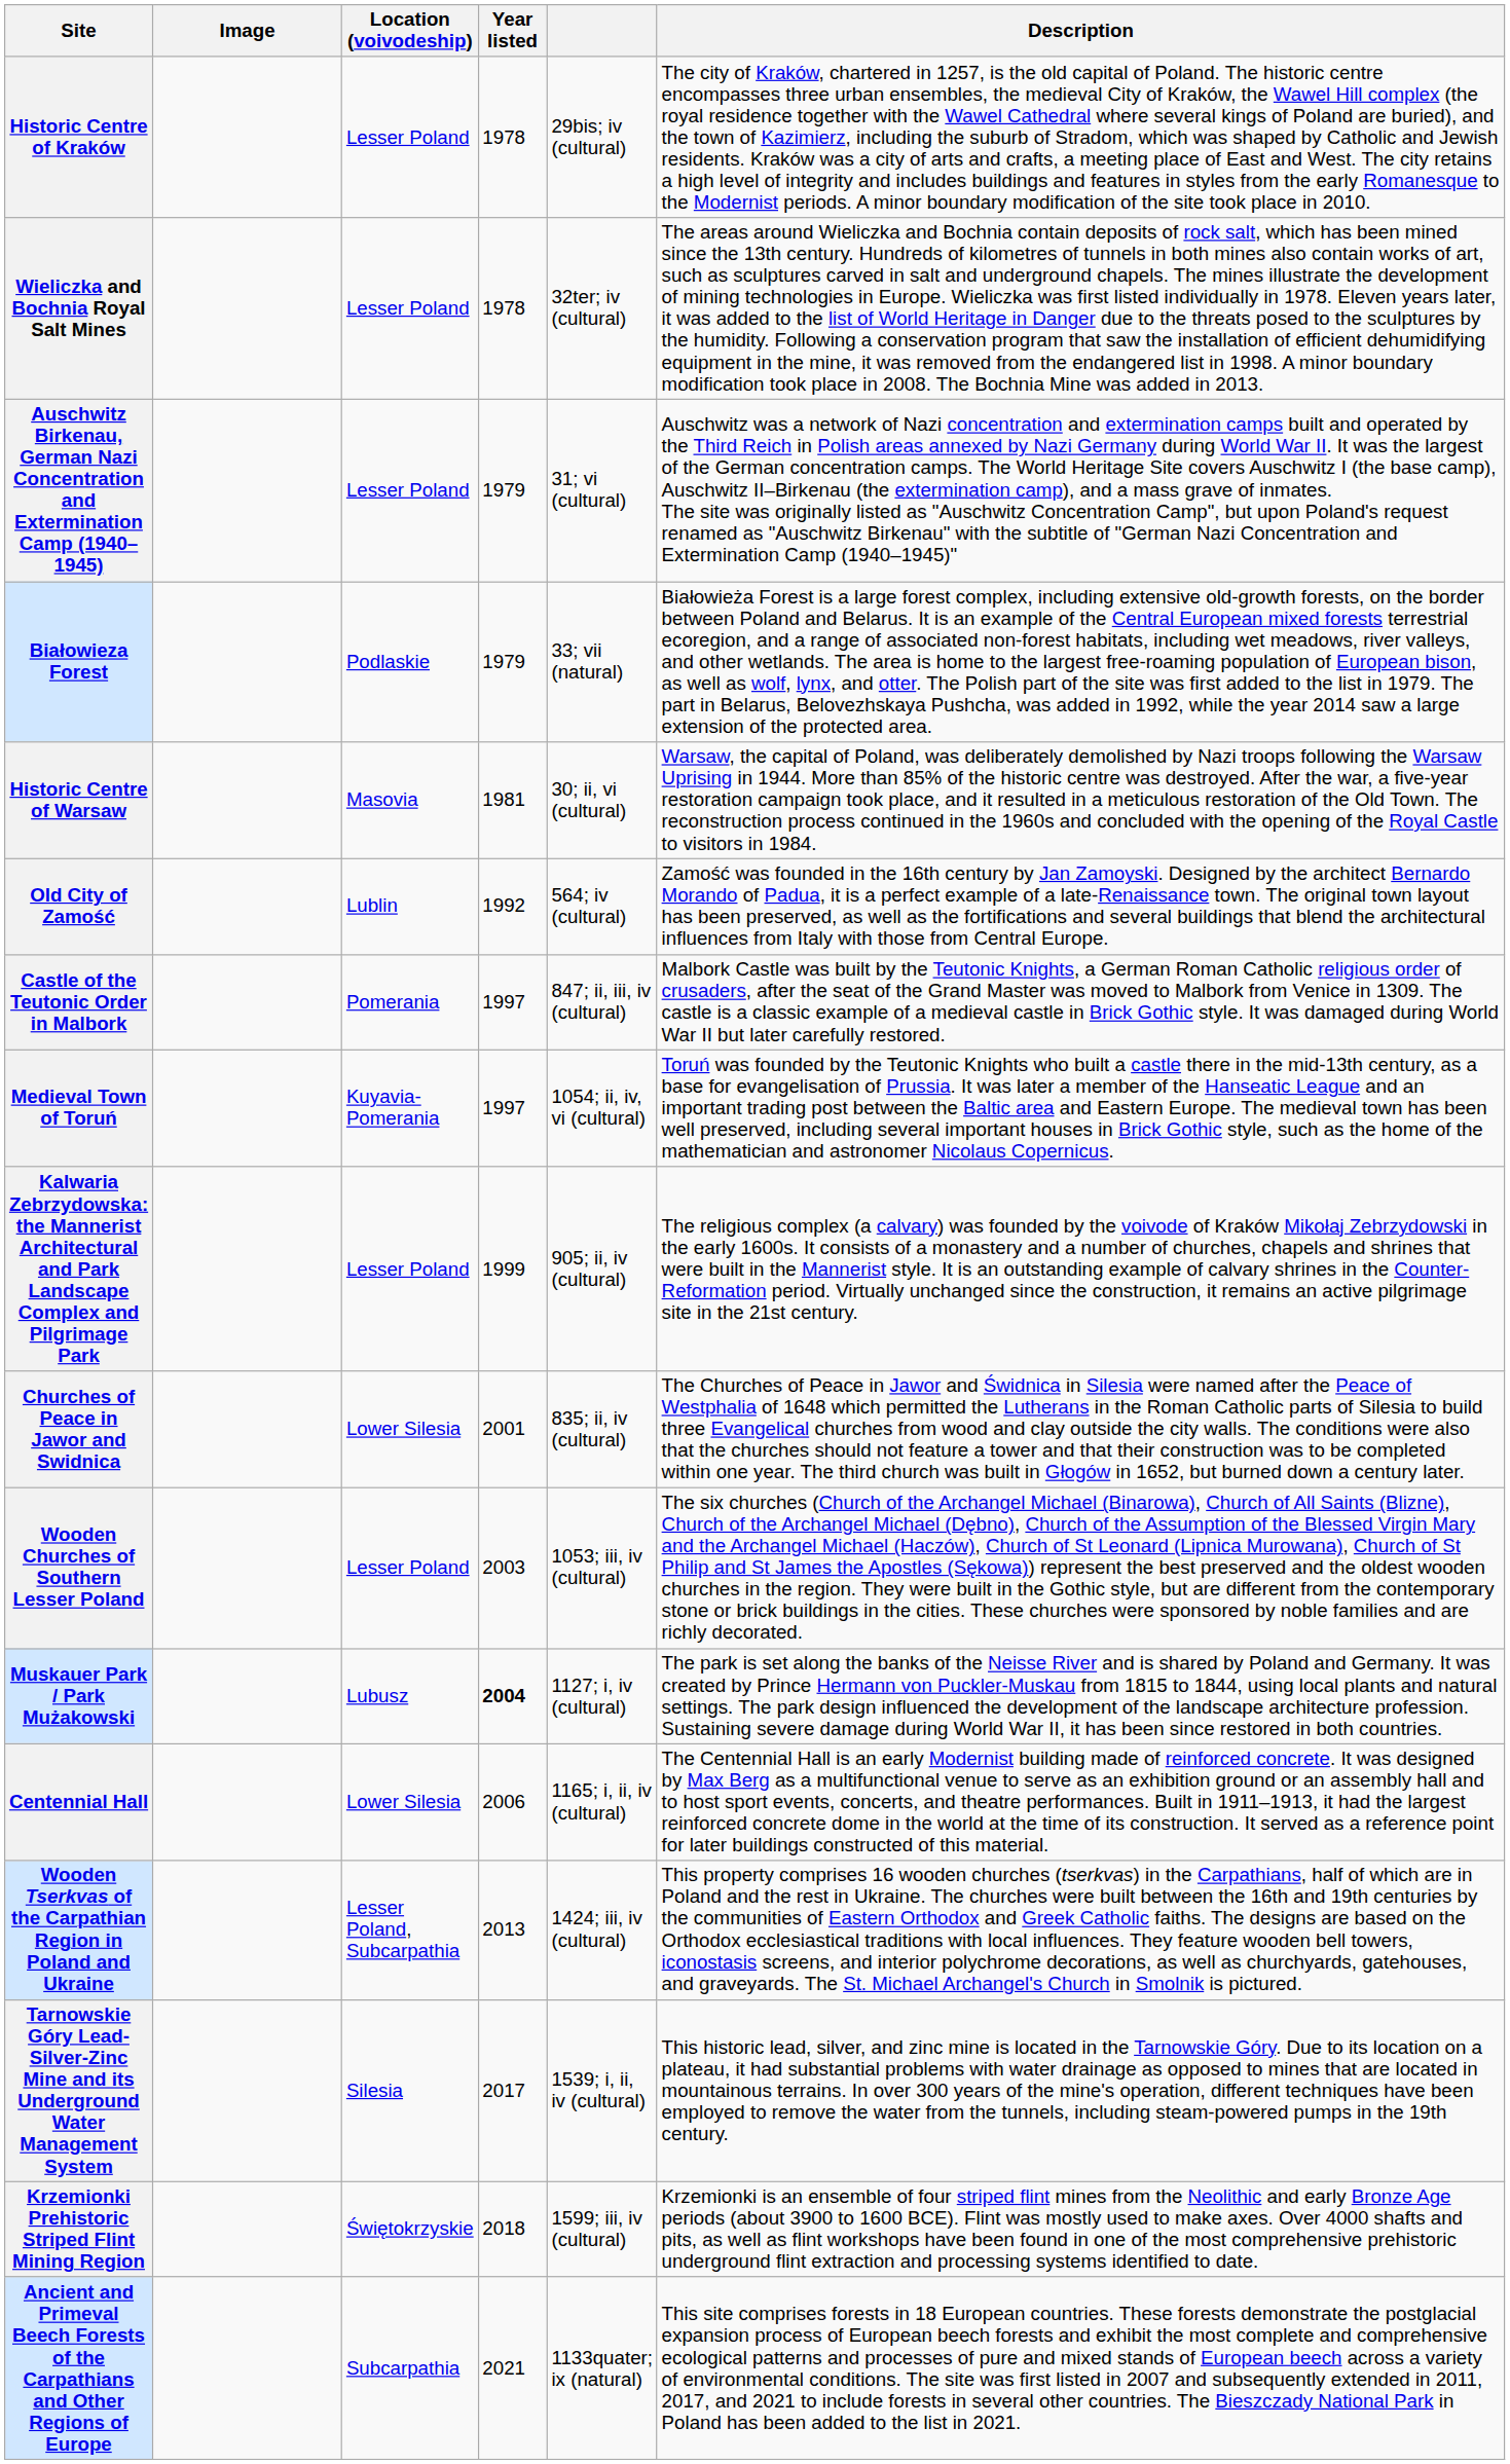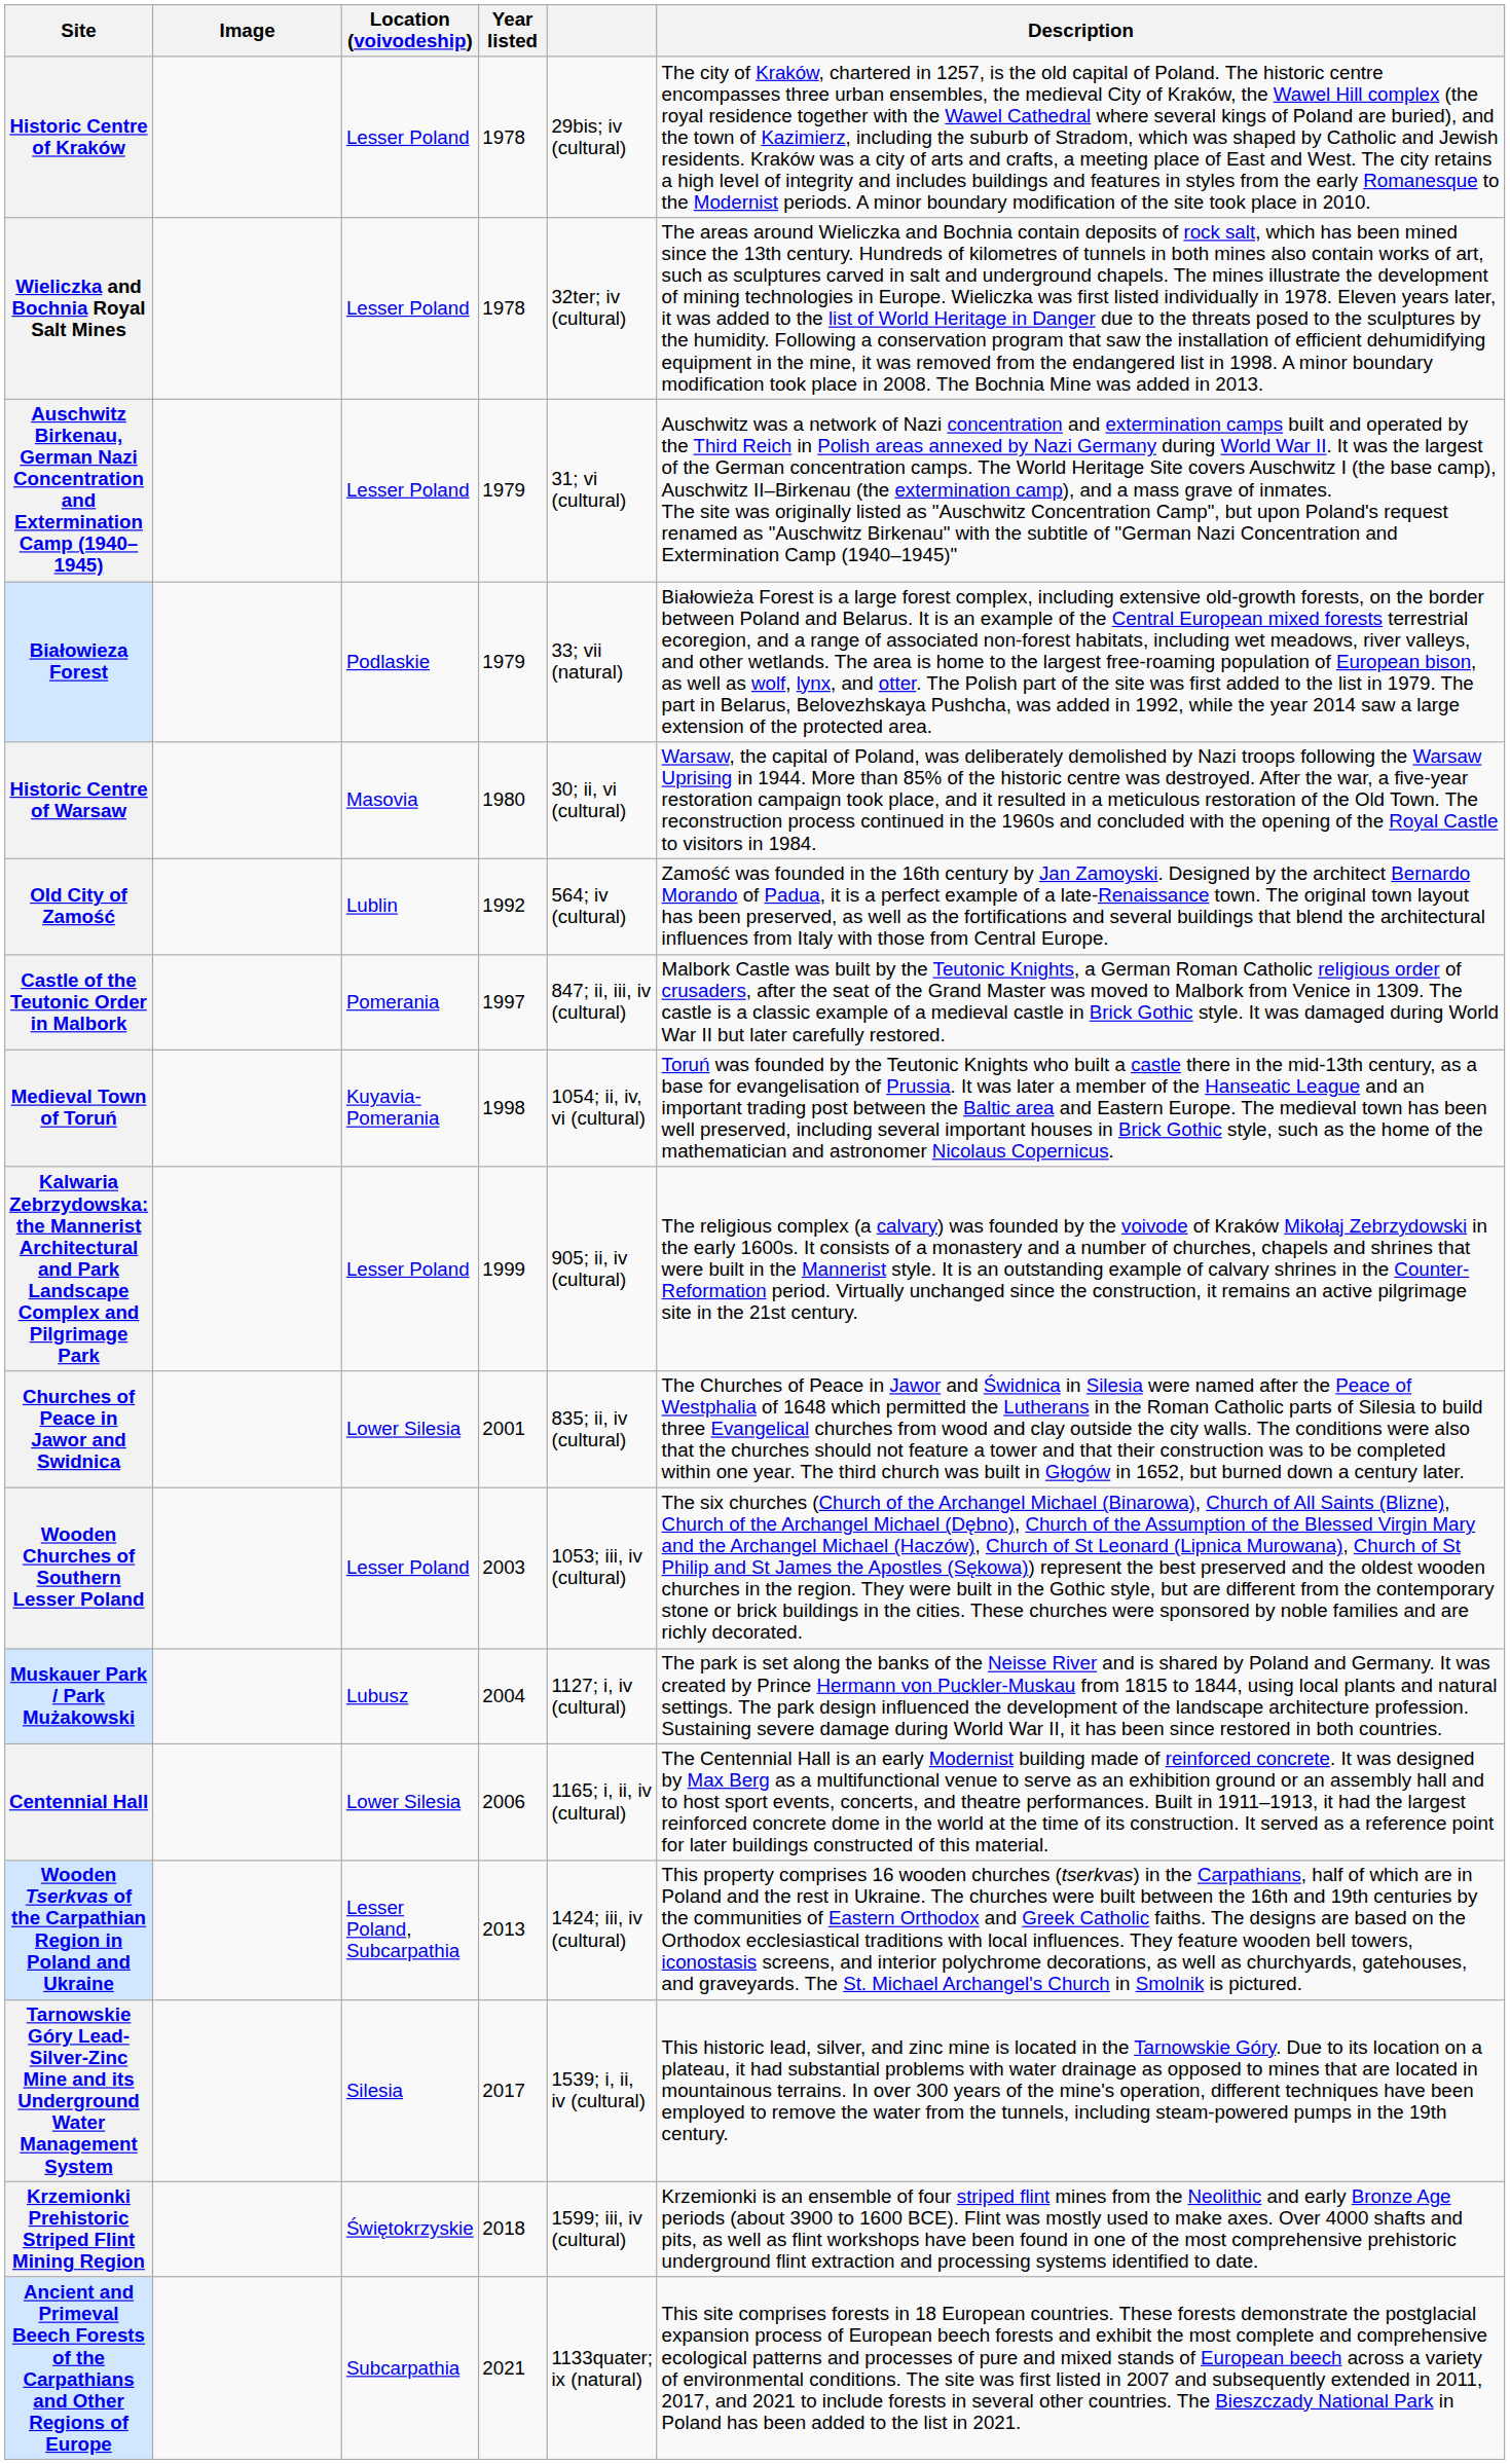Historic Centre of Warsaw | Year listed: 1981 -> 1980
Medieval Town of Toruń | Year listed: 1997 -> 1998
Muskauer Park / Park Mużakowski | Year listed: bold -> normal
